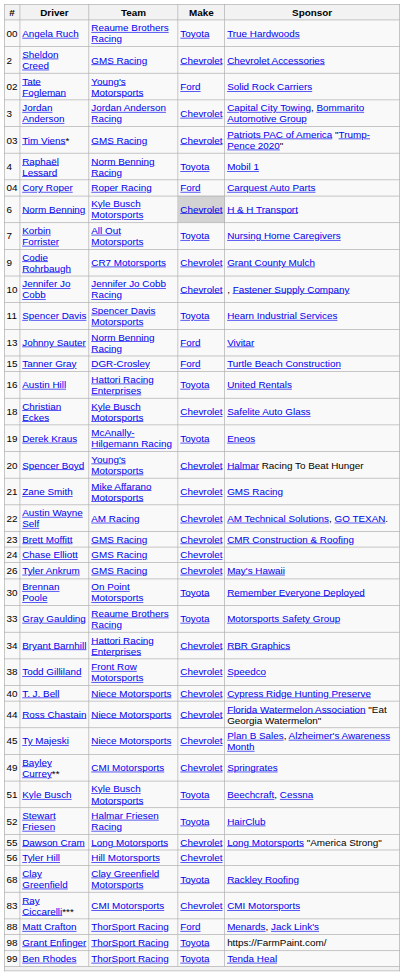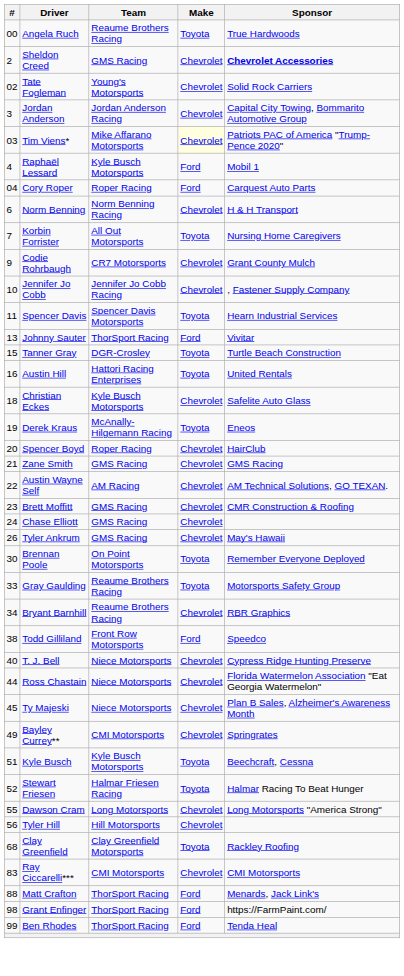Sheldon Creed | Sponsor: normal -> bold
Tate Fogleman | Make: Ford -> Chevrolet
Tim Viens* | Team: GMS Racing -> Mike Affarano Motorsports
Tim Viens* | Make: no background -> lightyellow background
Raphaël Lessard | Team: Norm Benning Racing -> Kyle Busch Motorsports
Raphaël Lessard | Make: Toyota -> Ford
Norm Benning | Team: Kyle Busch Motorsports -> Norm Benning Racing
Norm Benning | Make: lightgrey background -> no background
Johnny Sauter | Team: Norm Benning Racing -> ThorSport Racing
Tanner Gray | Make: Ford -> Toyota
Spencer Boyd | Team: Young's Motorsports -> Roper Racing
Spencer Boyd | Sponsor: Halmar Racing To Beat Hunger -> HairClub
Zane Smith | Team: Mike Affarano Motorsports -> GMS Racing
Bryant Barnhill | Team: Hattori Racing Enterprises -> Reaume Brothers Racing
Todd Gilliland | Make: Chevrolet -> Ford
Stewart Friesen | Sponsor: HairClub -> Halmar Racing To Beat Hunger
Grant Enfinger | Make: Toyota -> Ford
Ben Rhodes | Make: Toyota -> Ford
